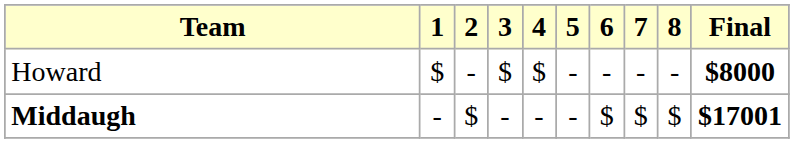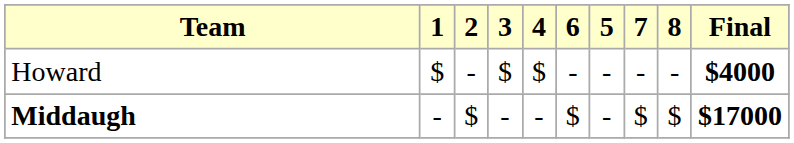columns swapped: 5 <-> 6
Howard | Final: $8000 -> $4000
Middaugh | Final: $17001 -> $17000
